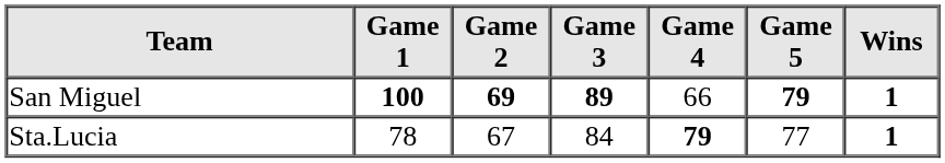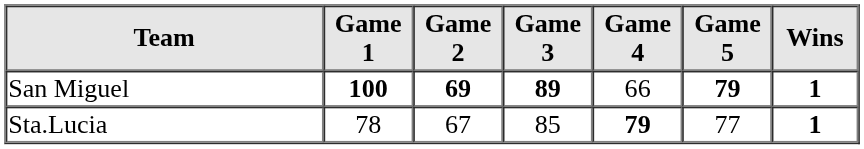Sta.Lucia | Game 3: 84 -> 85
